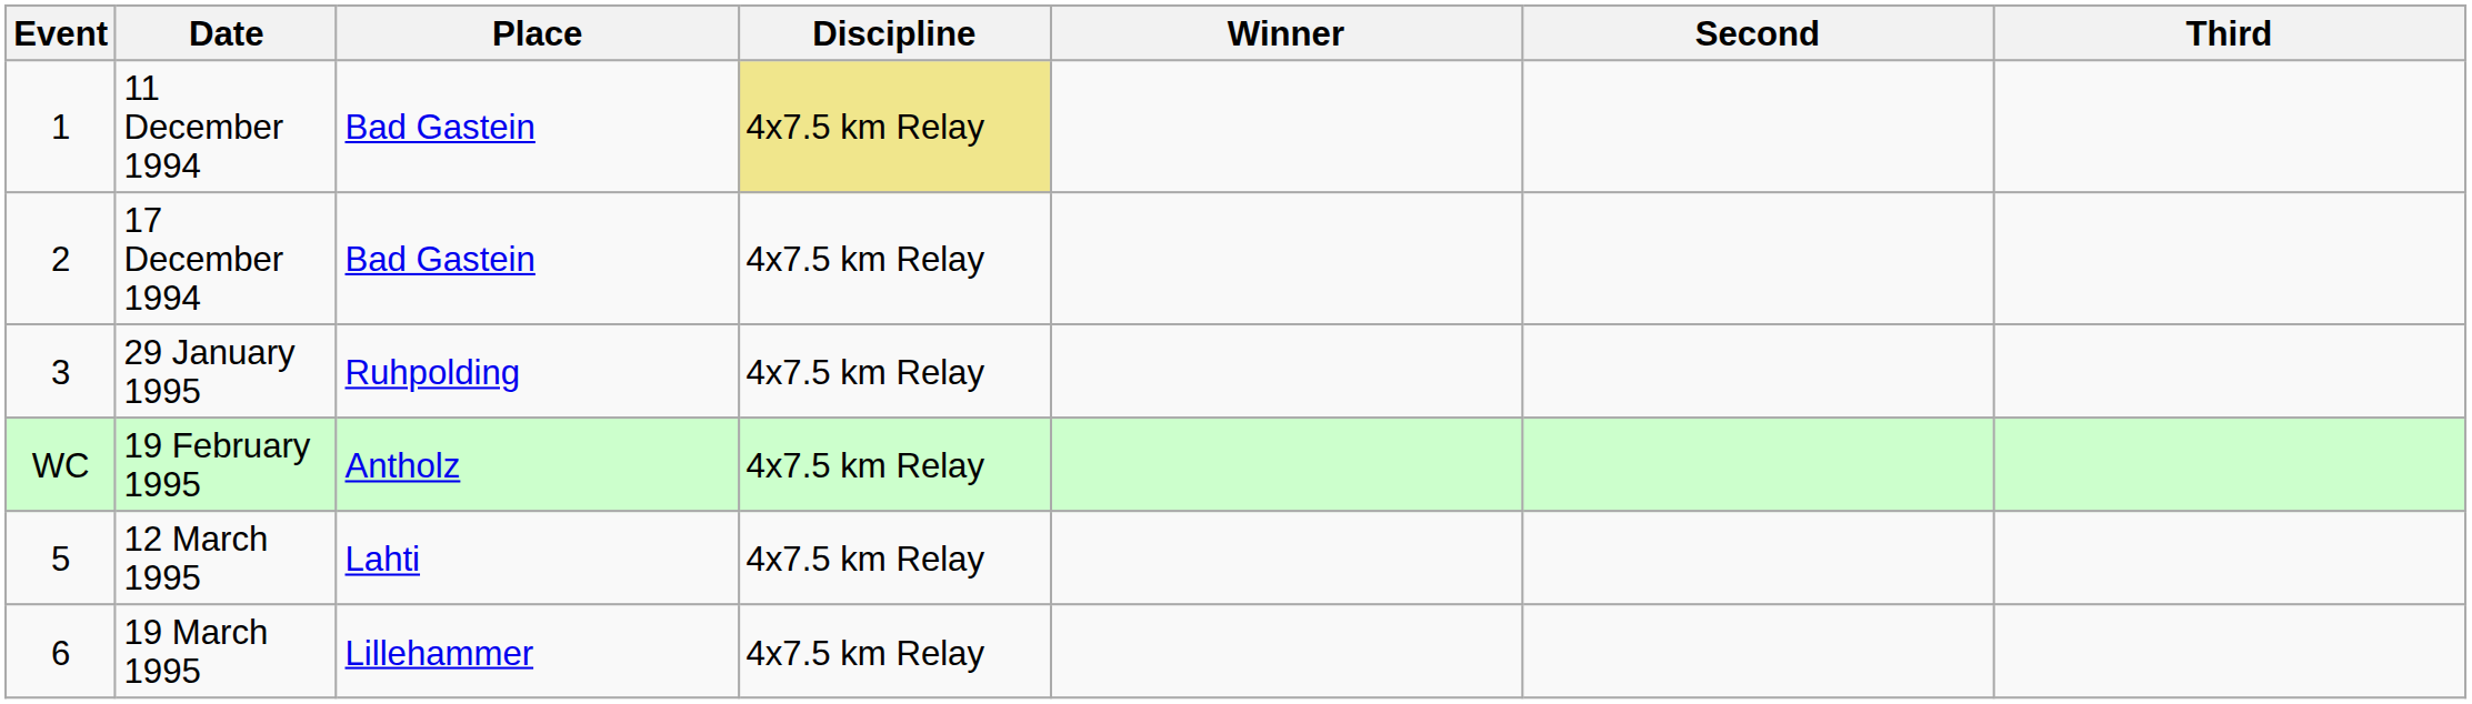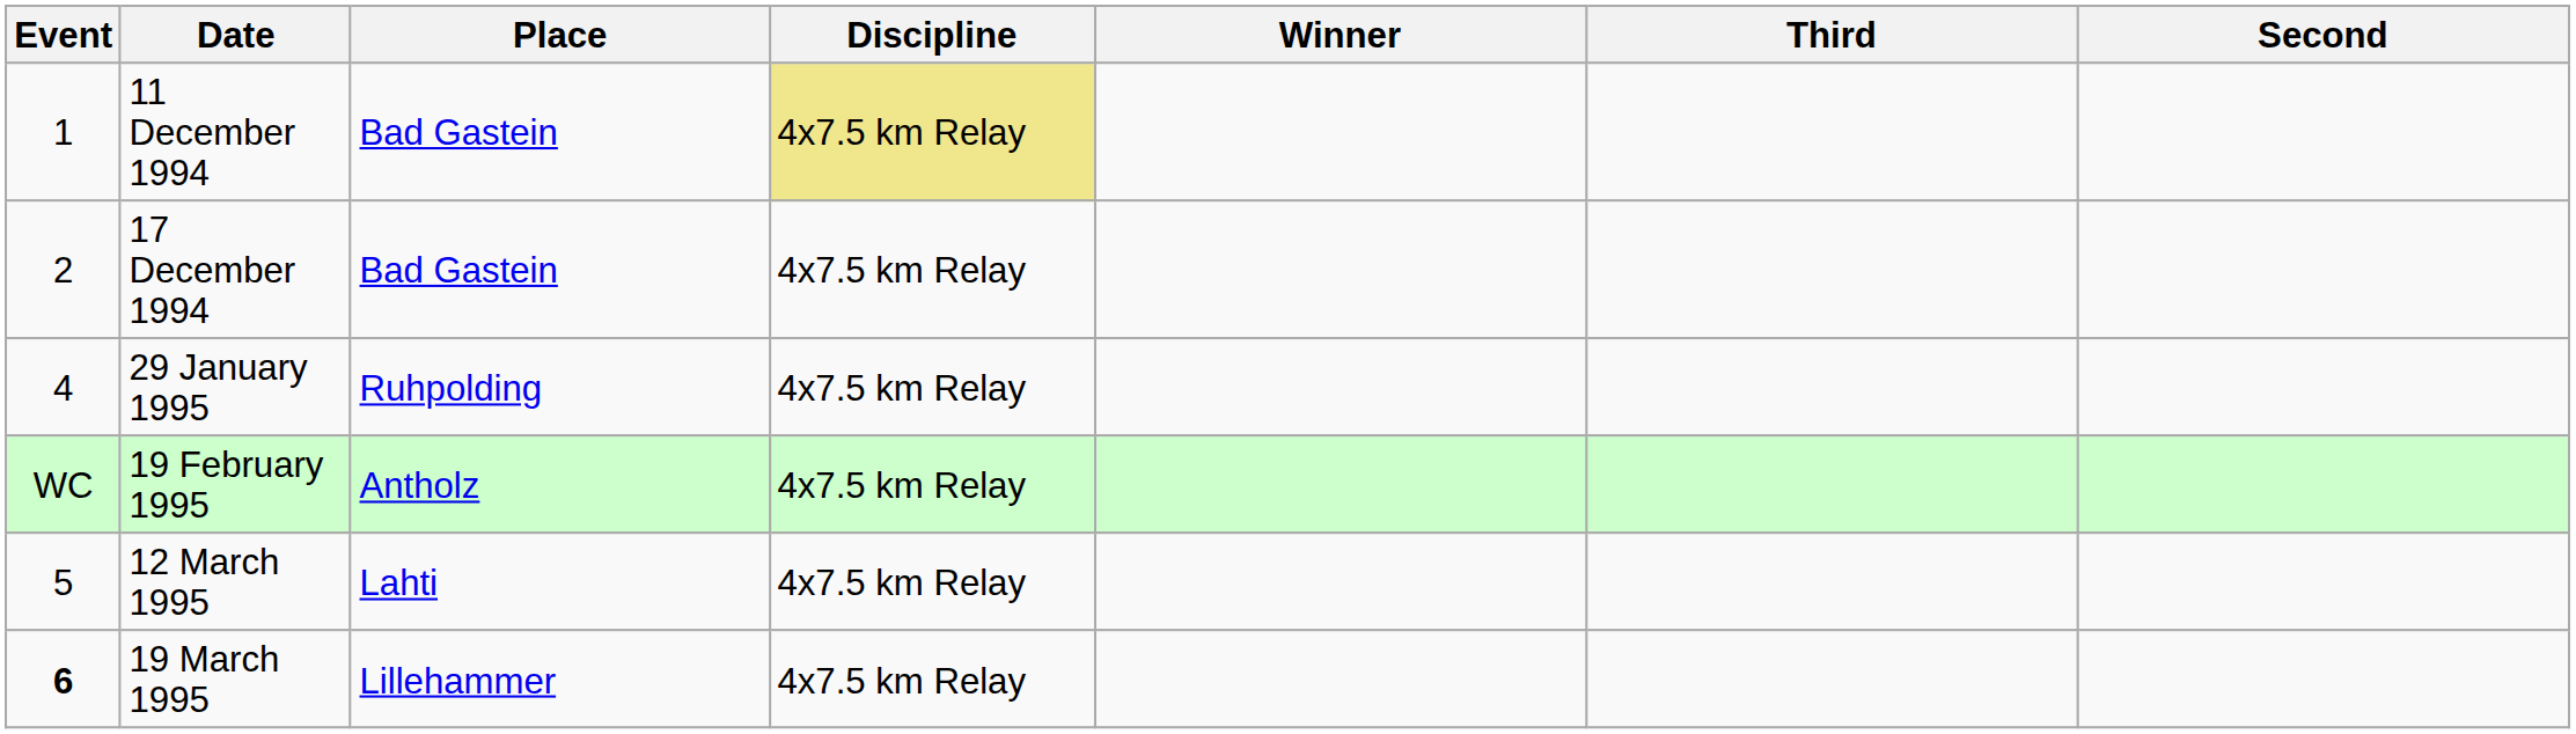columns swapped: Second <-> Third
29 January 1995 | Event: 3 -> 4
19 March 1995 | Event: normal -> bold
